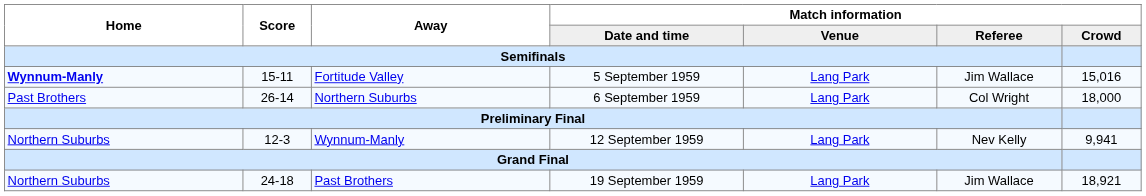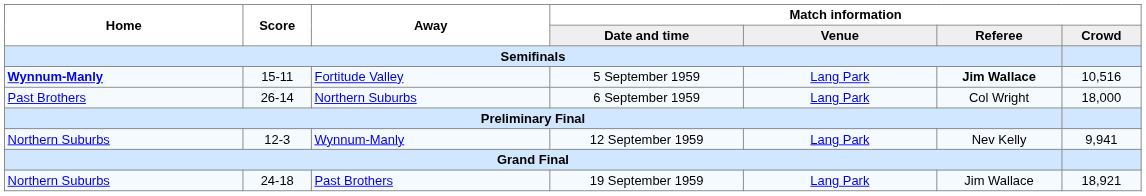Fortitude Valley | Match information / Referee: normal -> bold
Fortitude Valley | Match information / Crowd: 15,016 -> 10,516
